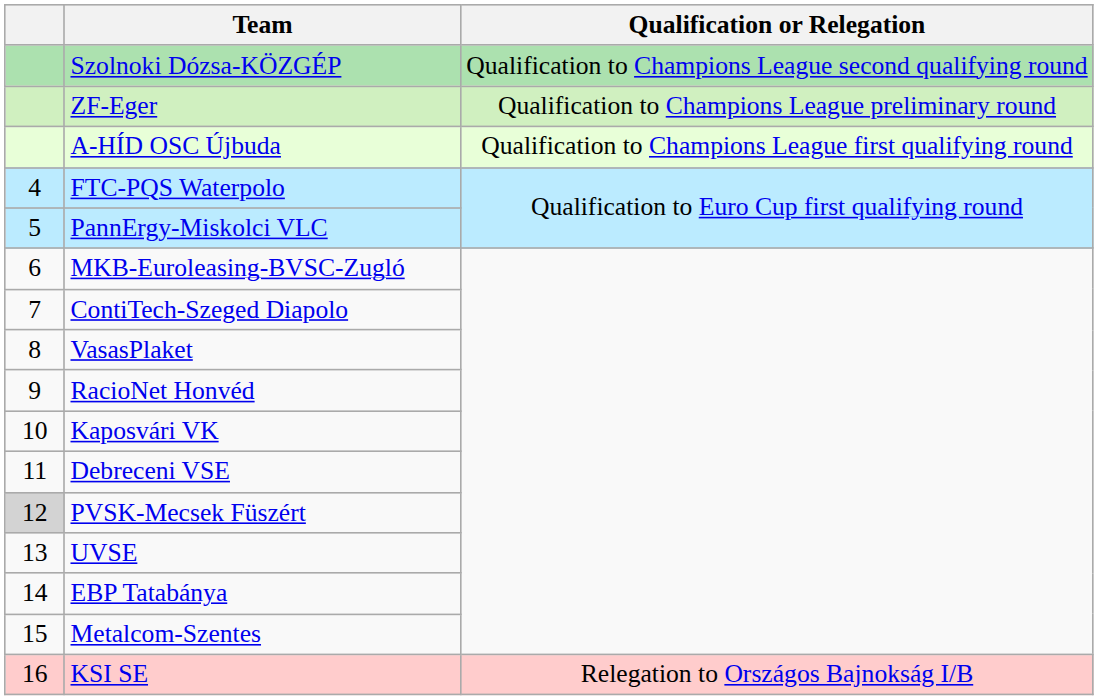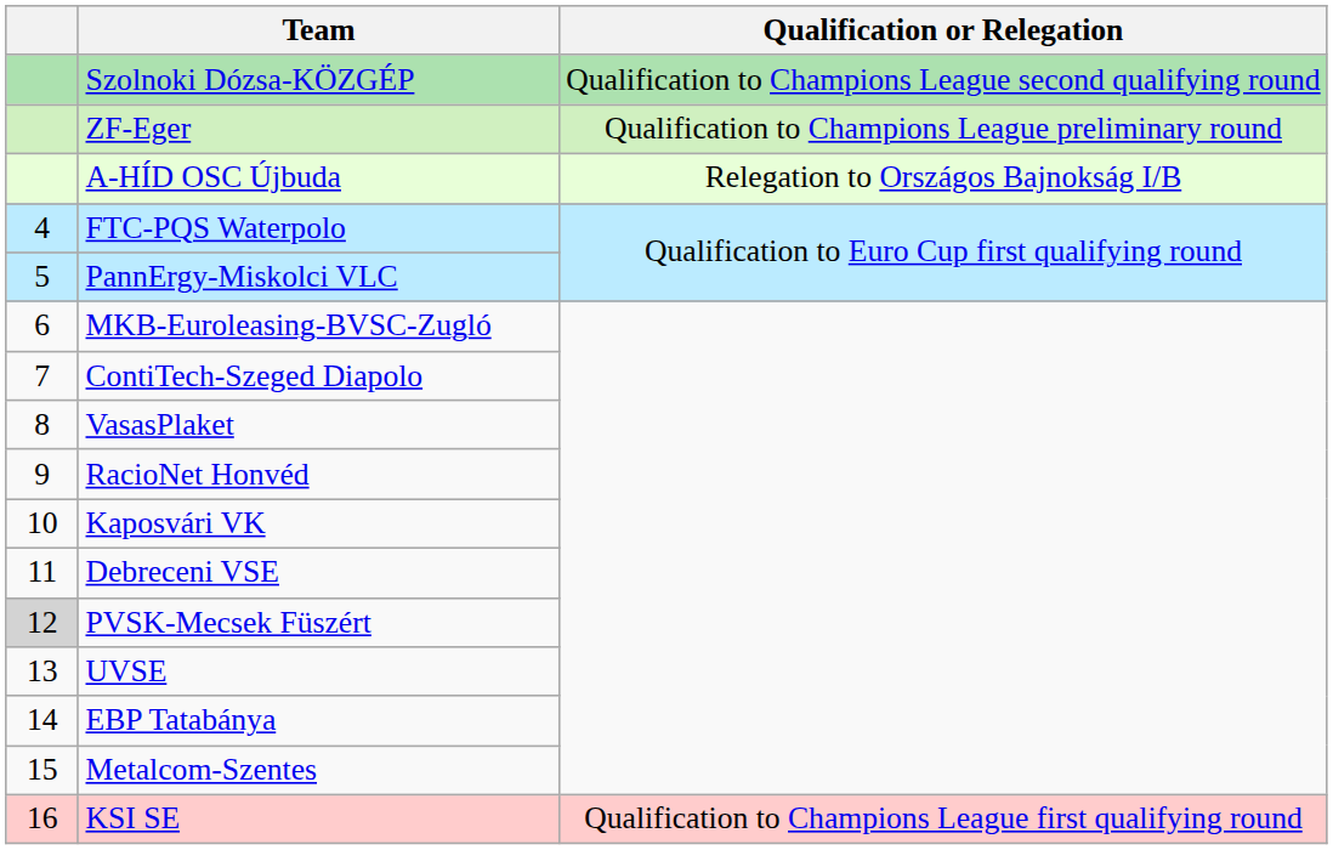A-HÍD OSC Újbuda | Qualification or Relegation: Qualification to Champions League first qualifying round -> Relegation to Országos Bajnokság I/B
KSI SE | Qualification or Relegation: Relegation to Országos Bajnokság I/B -> Qualification to Champions League first qualifying round
